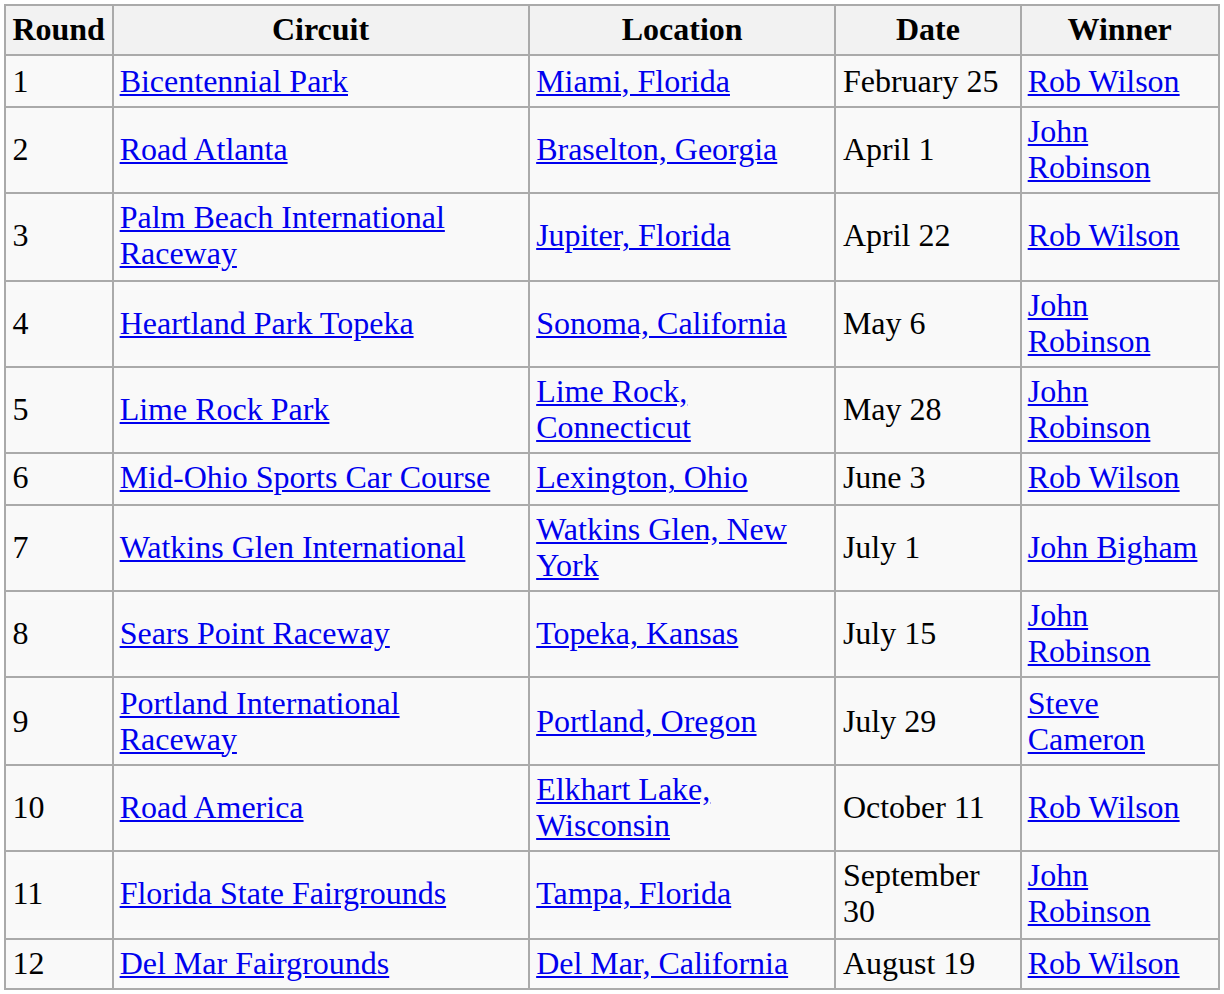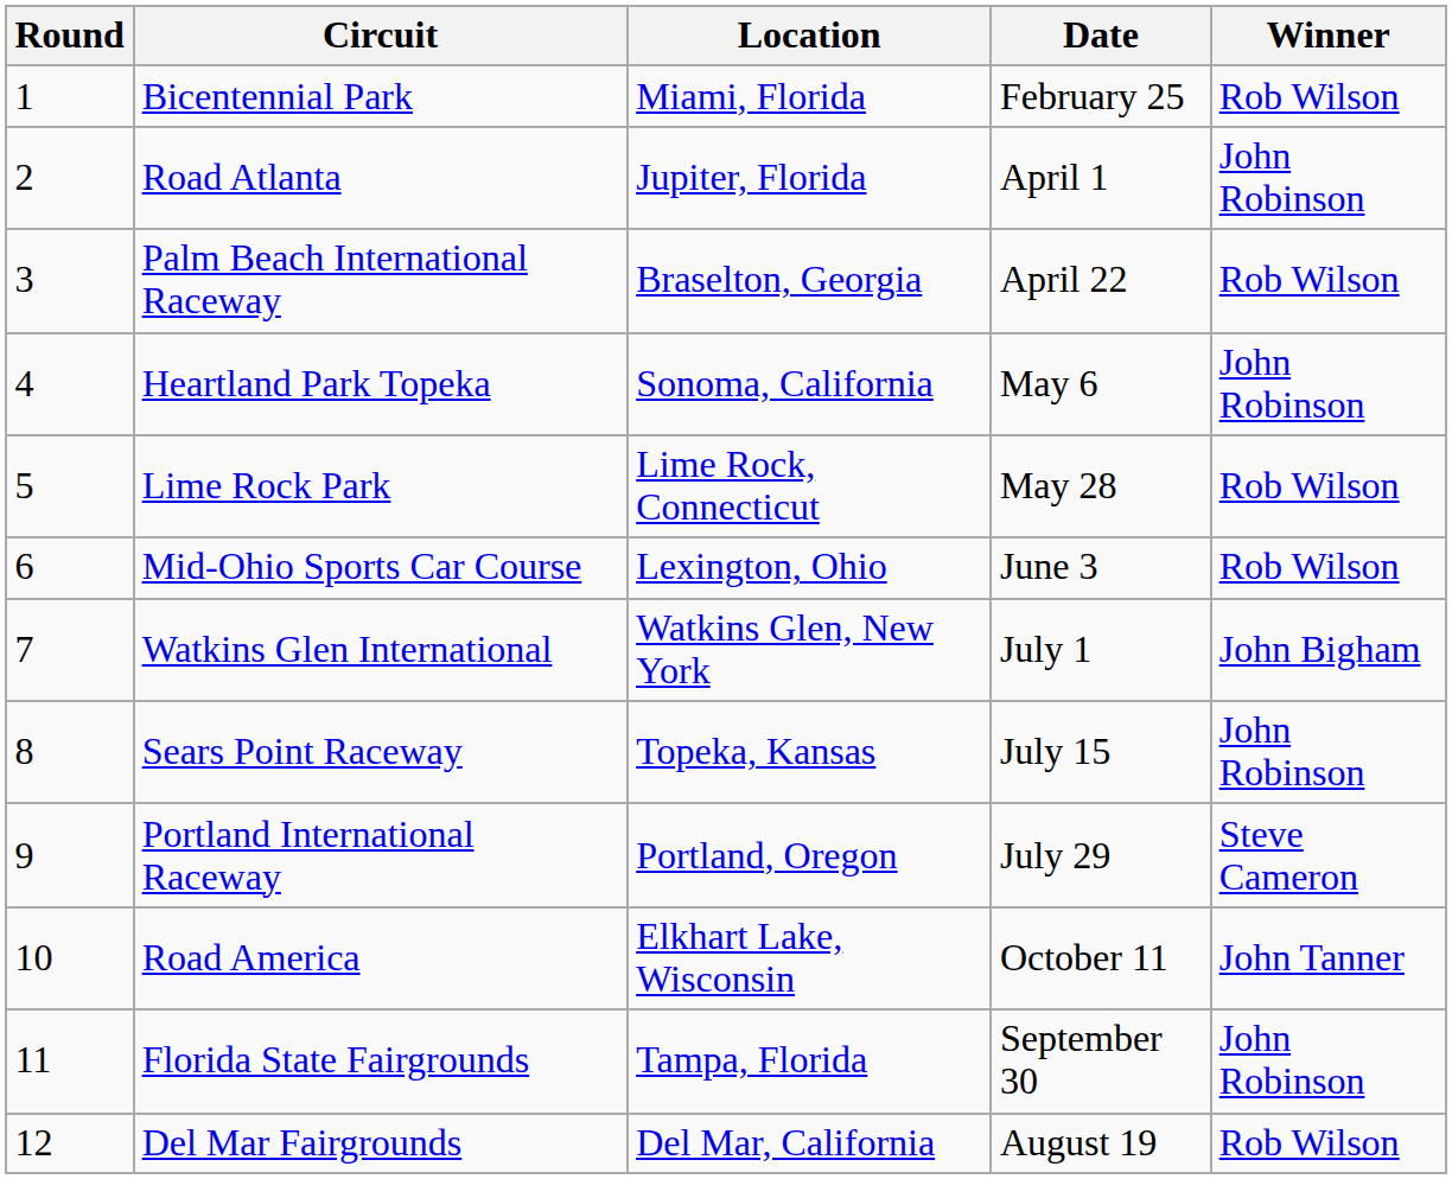Road Atlanta | Location: Braselton, Georgia -> Jupiter, Florida
Palm Beach International Raceway | Location: Jupiter, Florida -> Braselton, Georgia
Lime Rock Park | Winner: John Robinson -> Rob Wilson
Road America | Winner: Rob Wilson -> John Tanner
